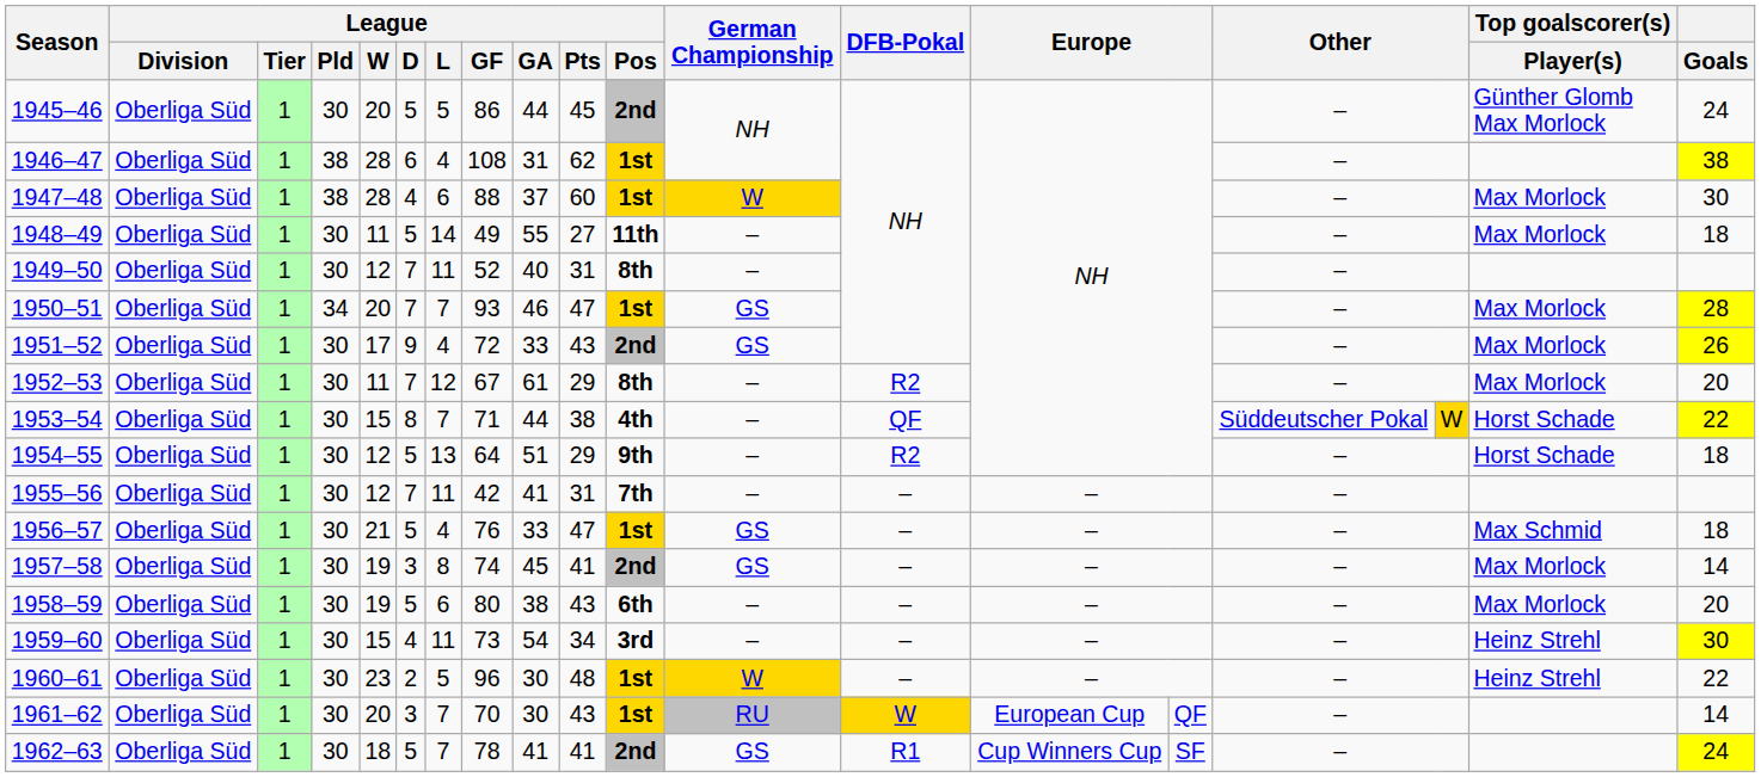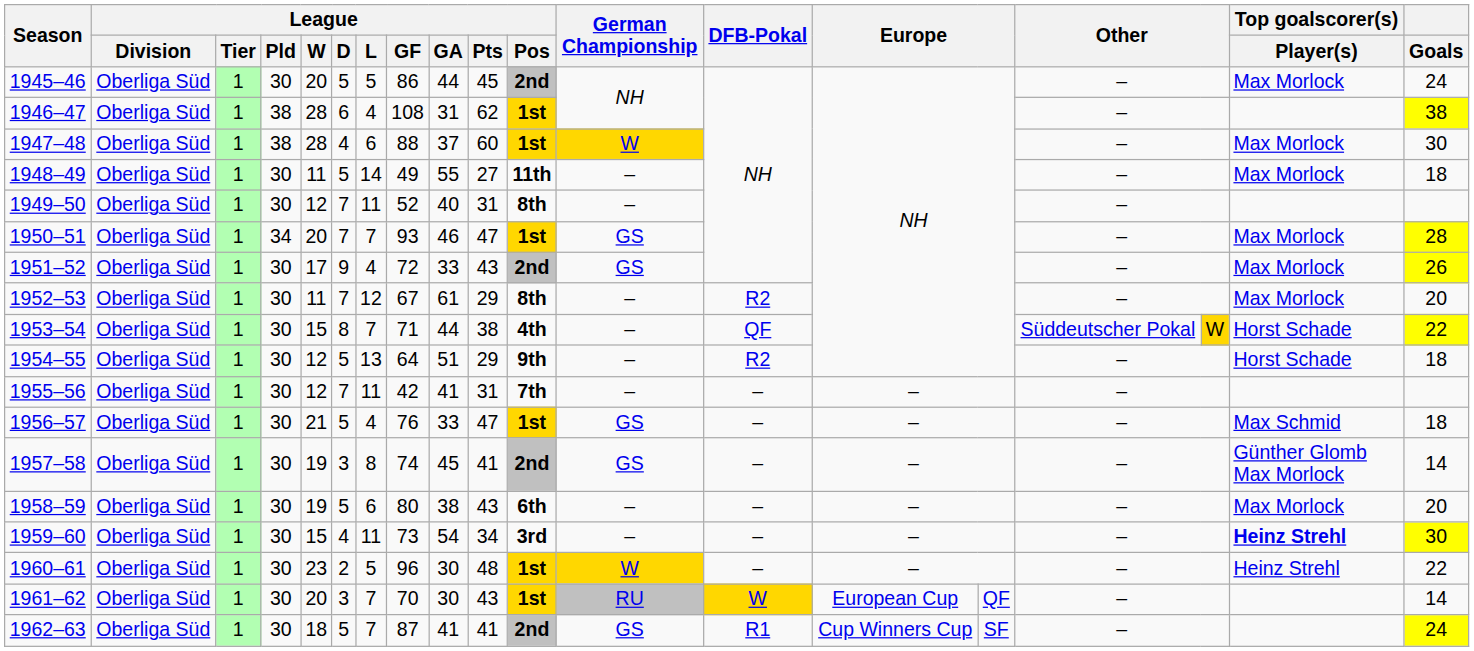1945–46 | Top goalscorer(s) / Player(s): Günther Glomb Max Morlock -> Max Morlock
1957–58 | Top goalscorer(s) / Player(s): Max Morlock -> Günther Glomb Max Morlock
1959–60 | Top goalscorer(s) / Player(s): normal -> bold
1962–63 | League / GF: 78 -> 87
